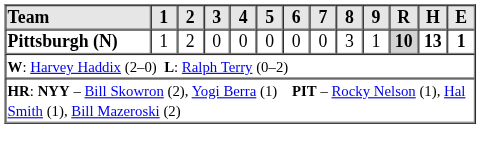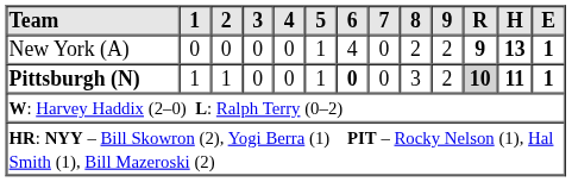+ row: New York (A) | 0 | 0 | 0 | 0 | 1 | 4 | 0 | 2 | 2 | 9 | 13 | 1
Pittsburgh (N) | 2: 2 -> 1
Pittsburgh (N) | 5: 0 -> 1
Pittsburgh (N) | 6: normal -> bold
Pittsburgh (N) | 9: 1 -> 2
Pittsburgh (N) | H: 13 -> 11
